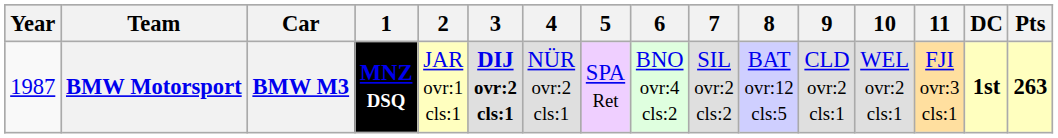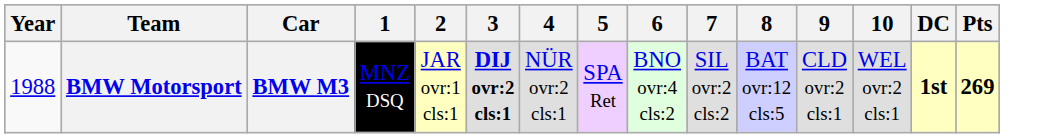- column: 11 | FJI ovr:3 cls:1
BMW Motorsport | Year: 1987 -> 1988
BMW Motorsport | 1: bold -> normal
BMW Motorsport | Pts: 263 -> 269
